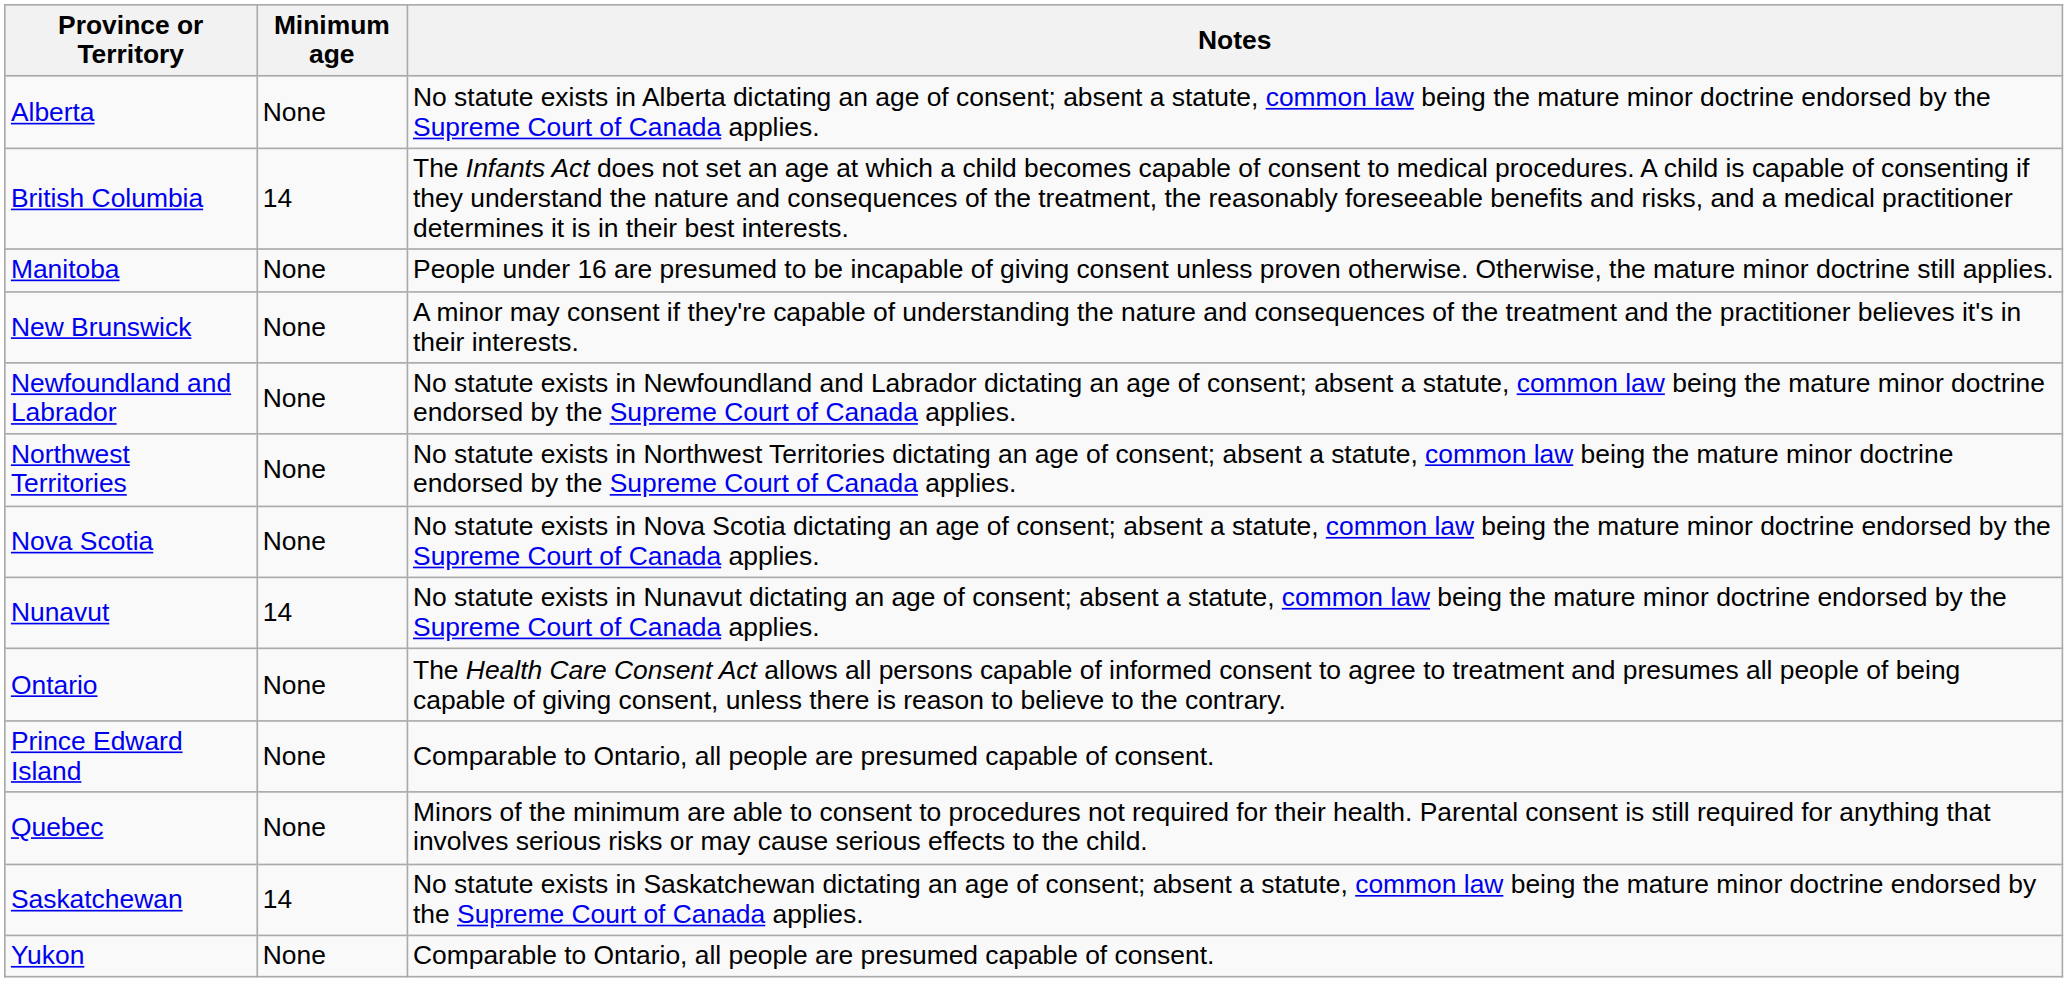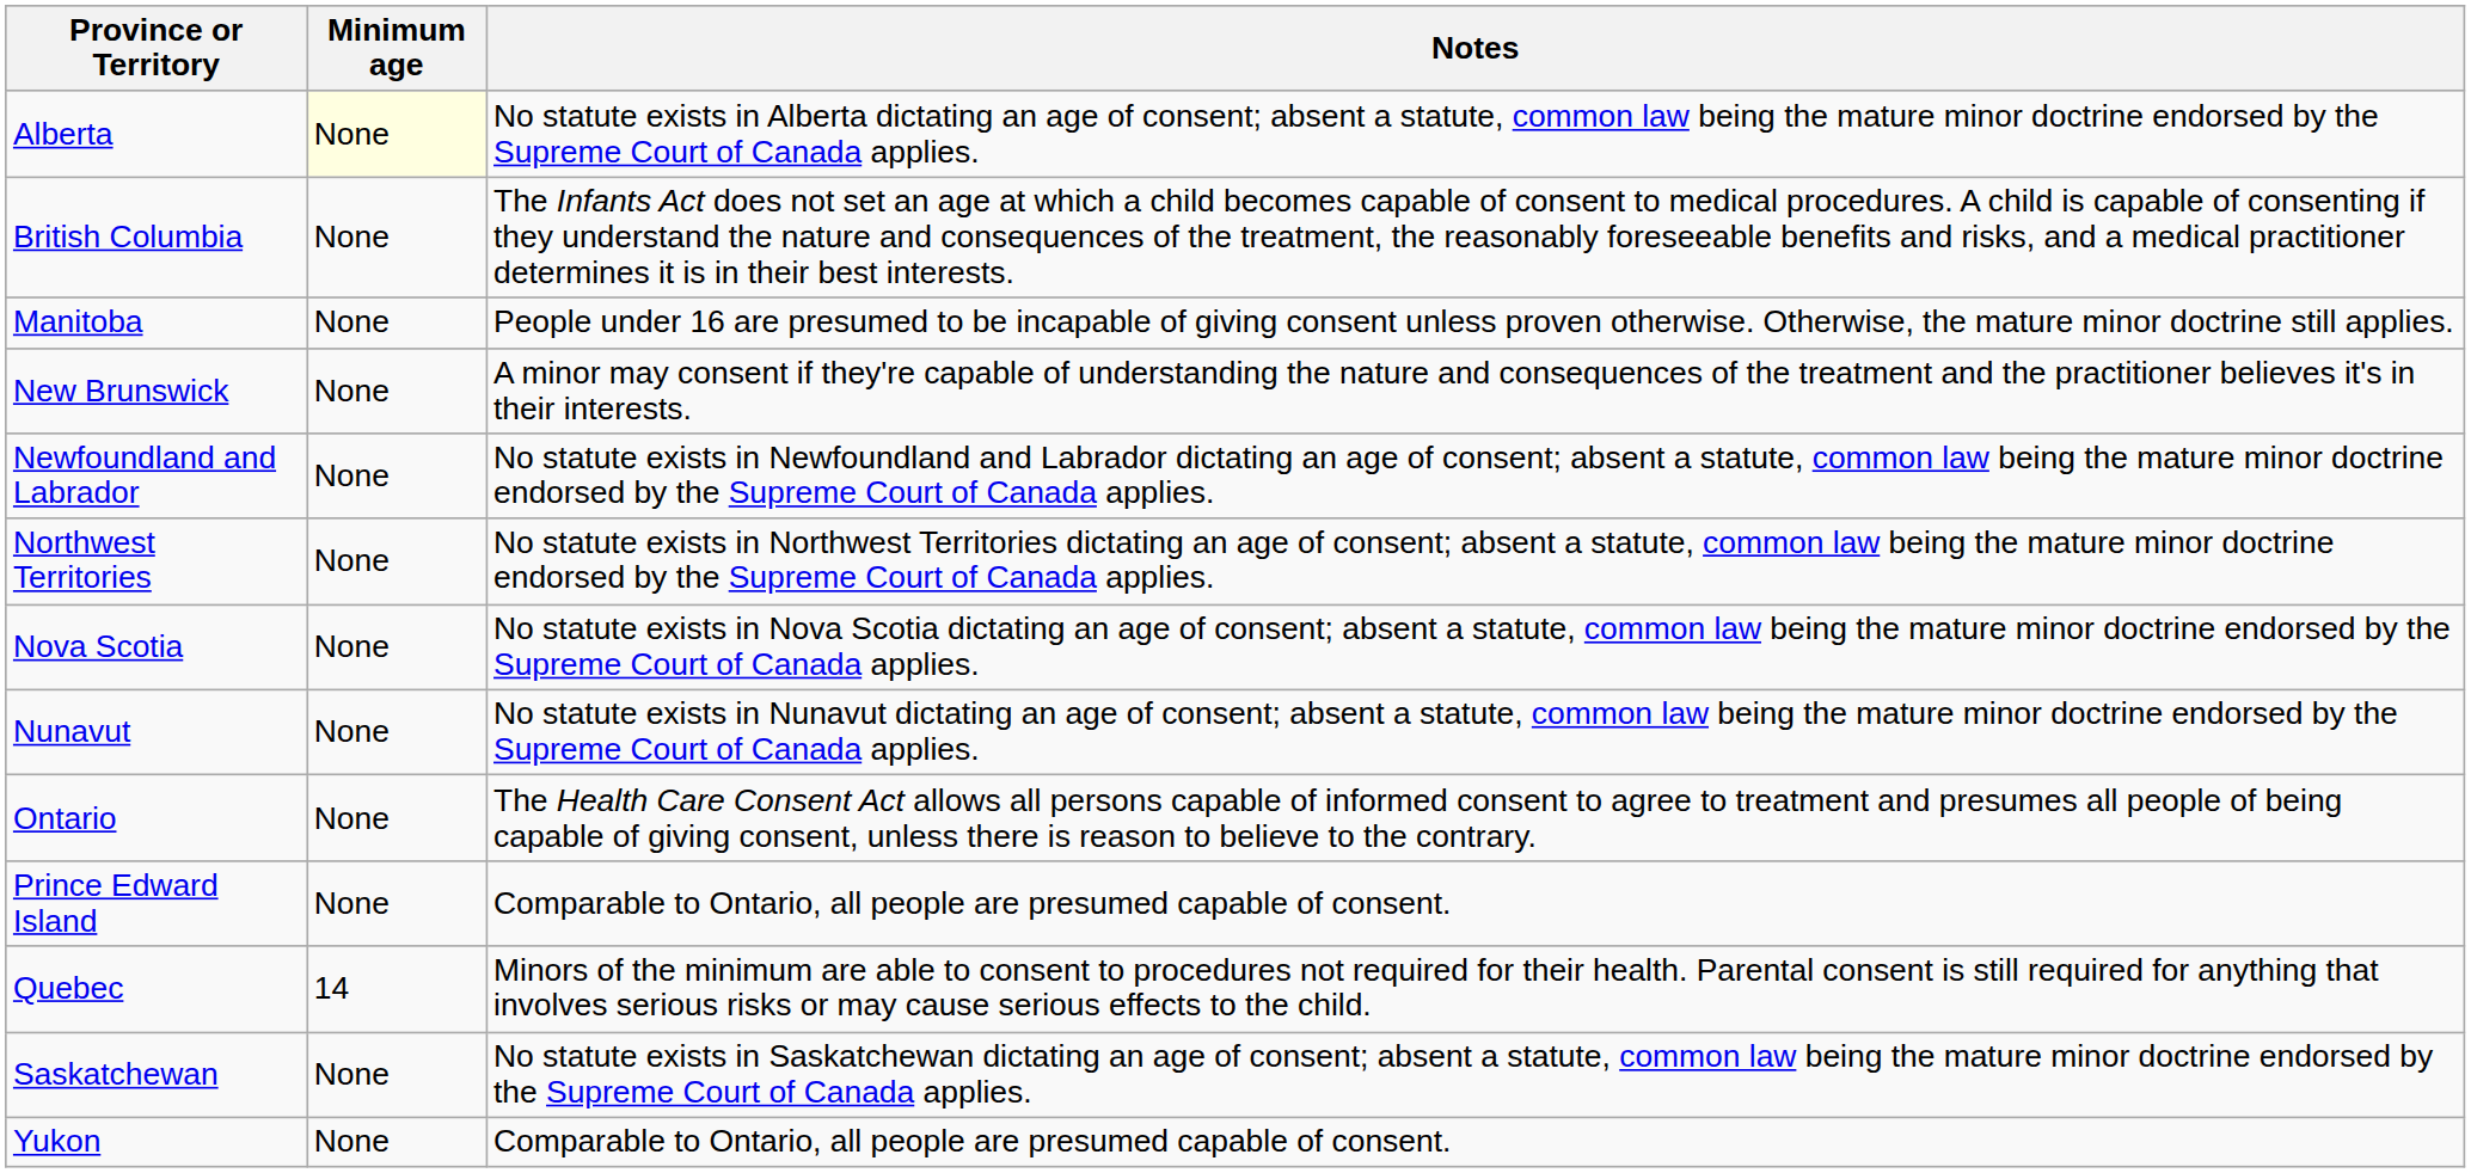Alberta | Minimum age: no background -> lightyellow background
British Columbia | Minimum age: 14 -> None
Nunavut | Minimum age: 14 -> None
Quebec | Minimum age: None -> 14
Saskatchewan | Minimum age: 14 -> None
